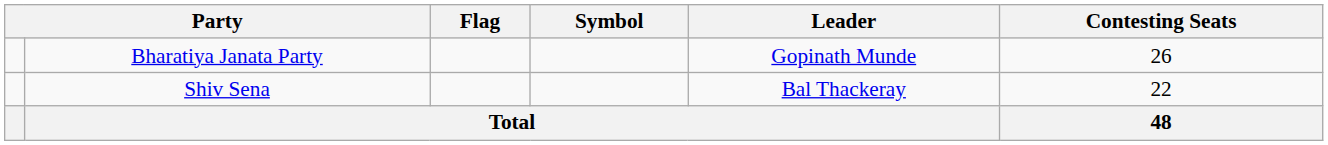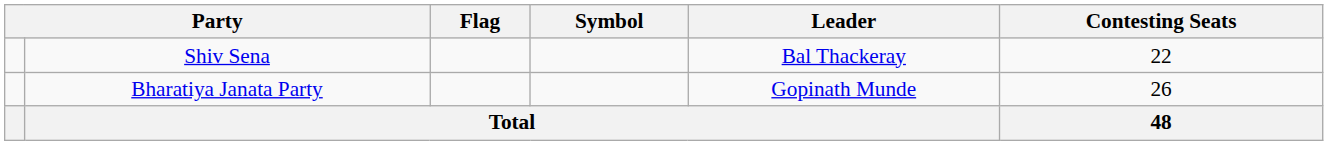rows swapped: Bharatiya Janata Party <-> Shiv Sena
